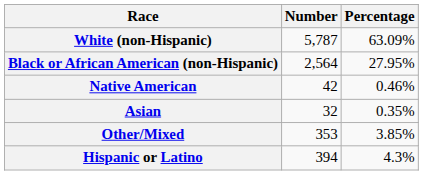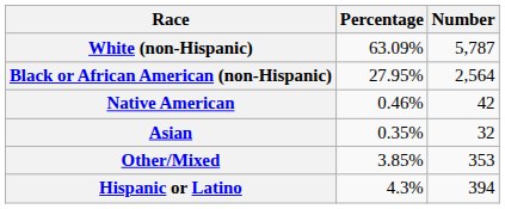columns swapped: Number <-> Percentage
